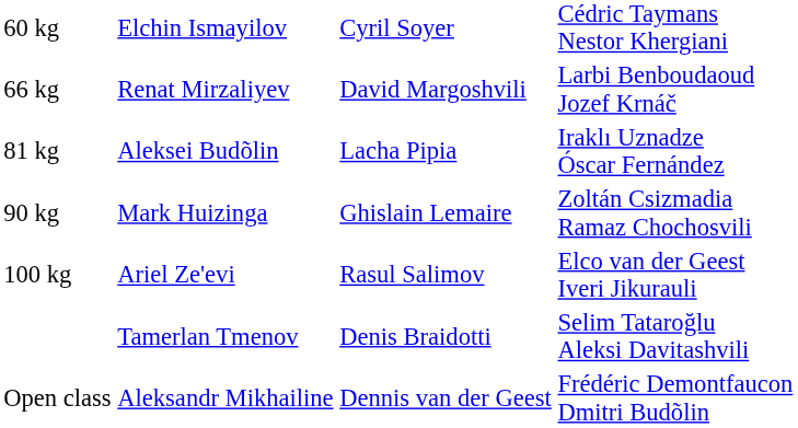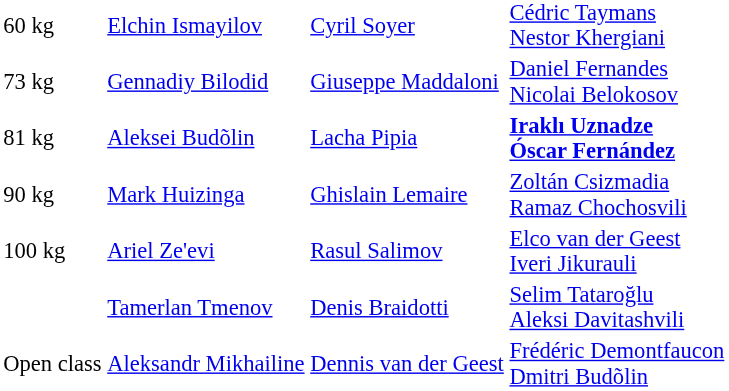- row: 66 kg | Renat Mirzaliyev | David Margoshvili | Larbi Benboudaoud Jozef Krnáč
+ row: 73 kg | Gennadiy Bilodid | Giuseppe Maddaloni | Daniel Fernandes Nicolai Belokosov
81 kg | column 4: normal -> bold
